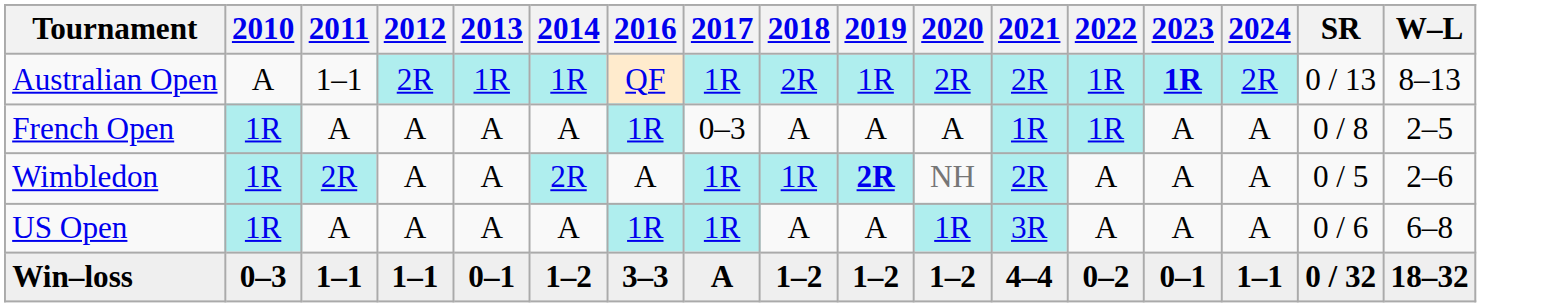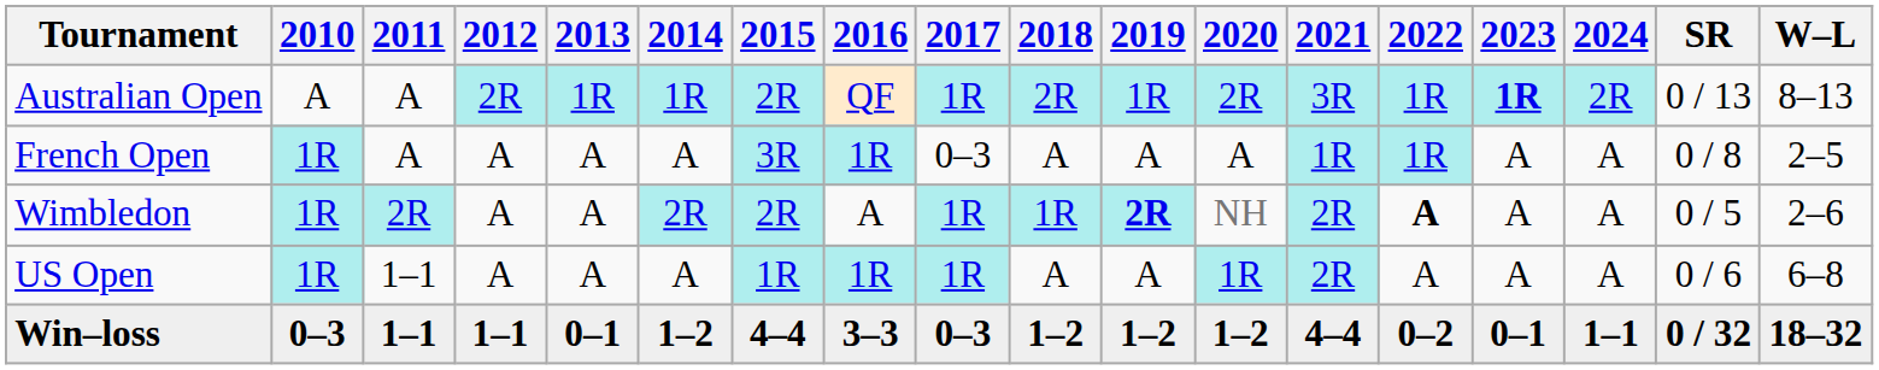+ column: 2015 | 2R | 3R | 2R | 1R | 4–4
Australian Open | 2011: 1–1 -> A
Australian Open | 2021: 2R -> 3R
Wimbledon | 2022: normal -> bold
US Open | 2011: A -> 1–1
US Open | 2021: 3R -> 2R
Win–loss | 2017: A -> 0–3
